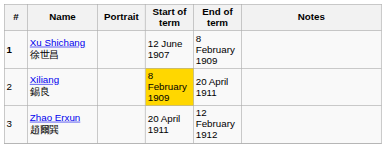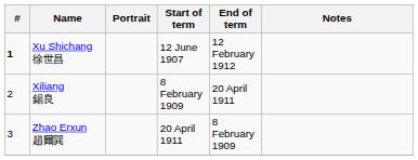Xu Shichang 徐世昌 | End of term: 8 February 1909 -> 12 February 1912
Xiliang 錫良 | Start of term: gold background -> no background
Zhao Erxun 趙爾巽 | End of term: 12 February 1912 -> 8 February 1909
